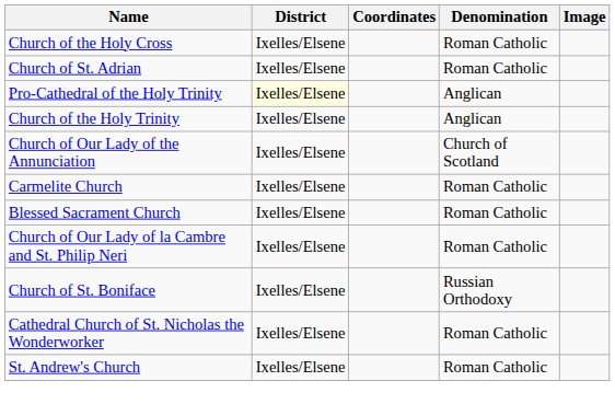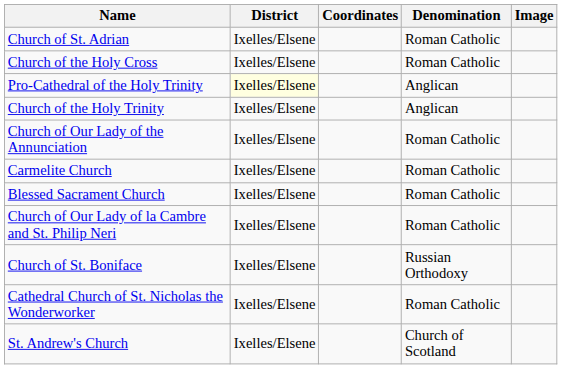rows swapped: Church of St. Adrian <-> Church of the Holy Cross
Church of Our Lady of the Annunciation | Denomination: Church of Scotland -> Roman Catholic
St. Andrew's Church | Denomination: Roman Catholic -> Church of Scotland
